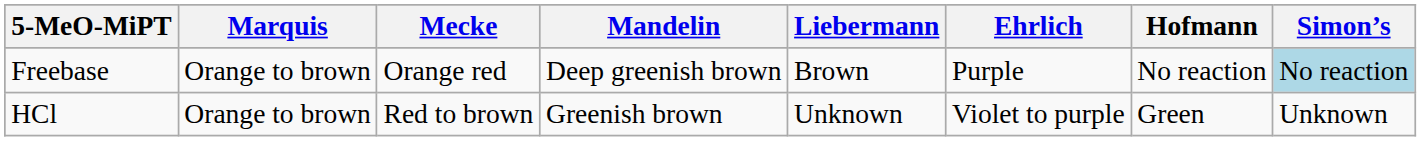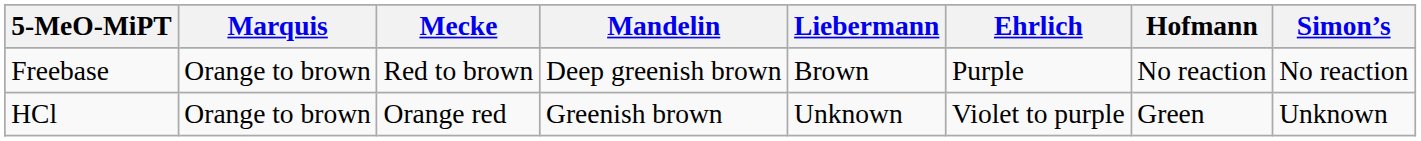Freebase | Mecke: Orange red -> Red to brown
Freebase | Simon’s: lightblue background -> no background
HCl | Mecke: Red to brown -> Orange red
